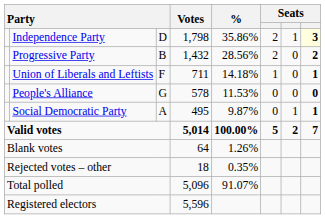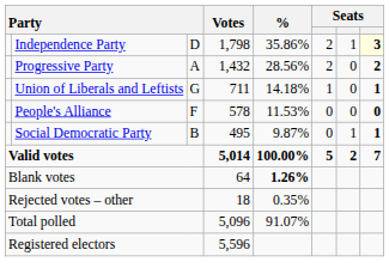Progressive Party | column 3: B -> A
Union of Liberals and Leftists | column 3: F -> G
People's Alliance | column 3: G -> F
Social Democratic Party | column 3: A -> B
Blank votes | %: normal -> bold
